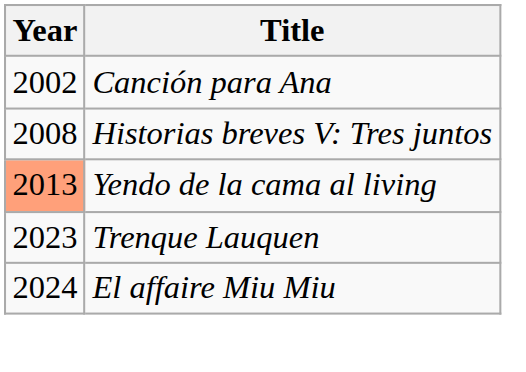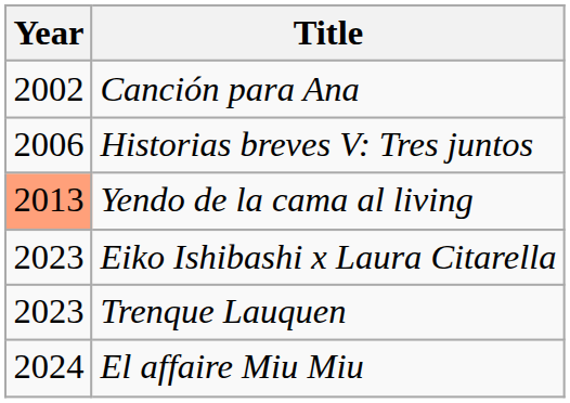Historias breves V: Tres juntos | Year: 2008 -> 2006
+ row: 2023 | Eiko Ishibashi x Laura Citarella
